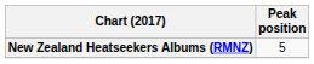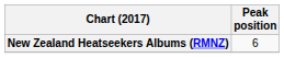New Zealand Heatseekers Albums (RMNZ) | Peak position: 5 -> 6
